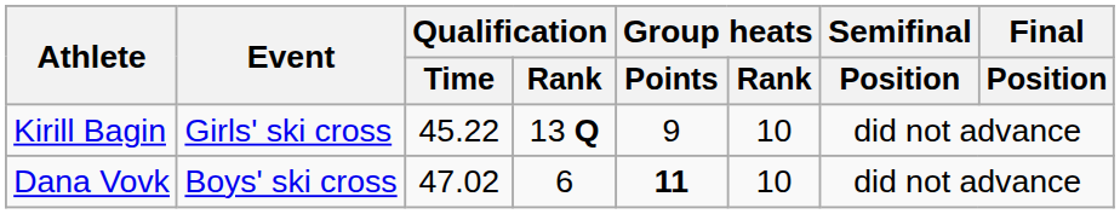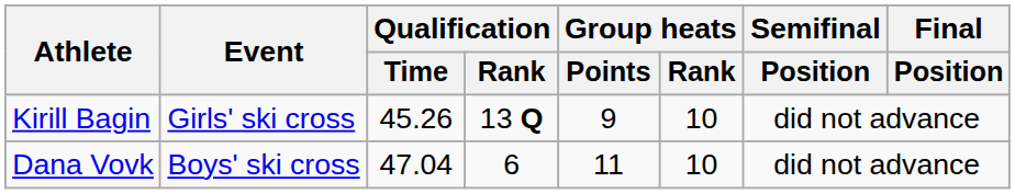Kirill Bagin | Qualification / Time: 45.22 -> 45.26
Dana Vovk | Qualification / Time: 47.02 -> 47.04
Dana Vovk | Group heats / Points: bold -> normal
